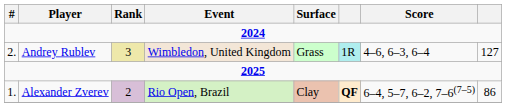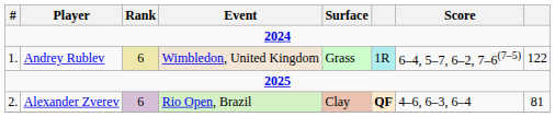Andrey Rublev | #: 2. -> 1.
Andrey Rublev | Rank: 3 -> 6
Andrey Rublev | Score: 4–6, 6–3, 6–4 -> 6–4, 5–7, 6–2, 7–6(7–5)
Andrey Rublev | column 8: 127 -> 122
Alexander Zverev | #: 1. -> 2.
Alexander Zverev | Rank: 2 -> 6
Alexander Zverev | Score: 6–4, 5–7, 6–2, 7–6(7–5) -> 4–6, 6–3, 6–4
Alexander Zverev | column 8: 86 -> 81
